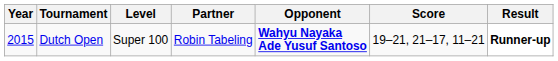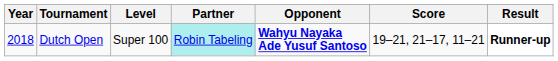Dutch Open | Year: 2015 -> 2018
Dutch Open | Partner: no background -> paleturquoise background
